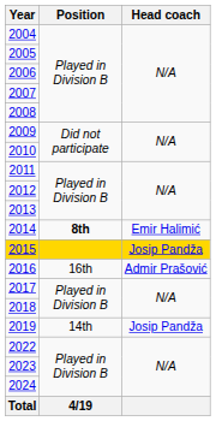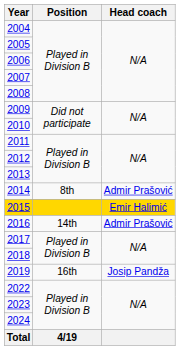2014 | Position: bold -> normal
2014 | Head coach: Emir Halimić -> Admir Prašović
2015 | Head coach: Josip Pandža -> Emir Halimić
2016 | Position: 16th -> 14th
2019 | Position: 14th -> 16th
